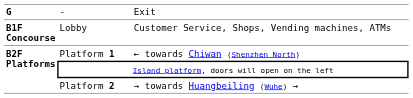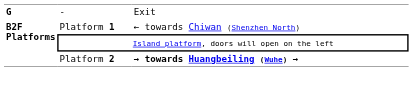- row: B1F Concourse | Lobby | Customer Service, Shops, Vending machines, ATMs
Platform 2 | column 3: normal -> bold
